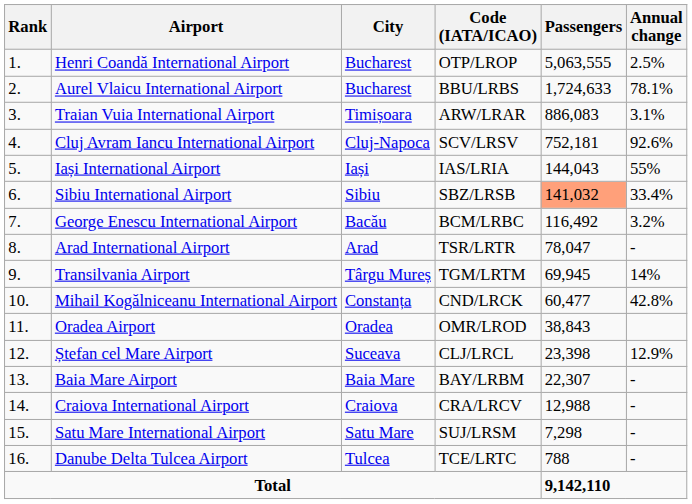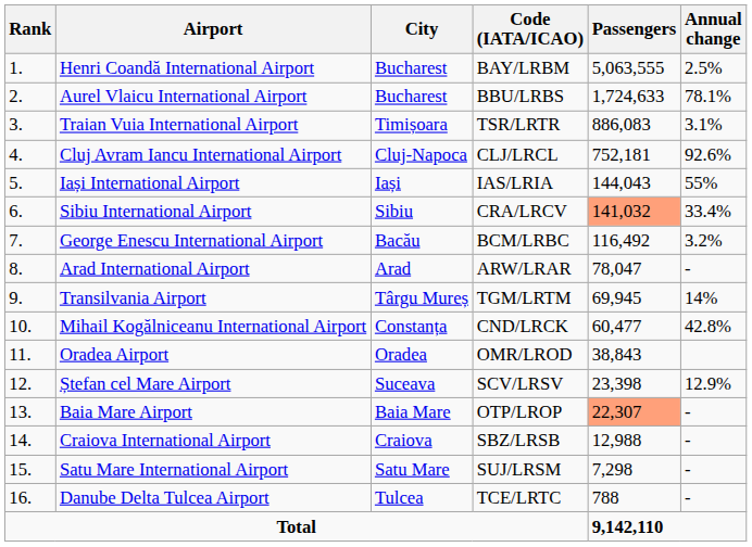Henri Coandă International Airport | Code (IATA/ICAO): OTP/LROP -> BAY/LRBM
Traian Vuia International Airport | Code (IATA/ICAO): ARW/LRAR -> TSR/LRTR
Cluj Avram Iancu International Airport | Code (IATA/ICAO): SCV/LRSV -> CLJ/LRCL
Sibiu International Airport | Code (IATA/ICAO): SBZ/LRSB -> CRA/LRCV
Arad International Airport | Code (IATA/ICAO): TSR/LRTR -> ARW/LRAR
Ștefan cel Mare Airport | Code (IATA/ICAO): CLJ/LRCL -> SCV/LRSV
Baia Mare Airport | Code (IATA/ICAO): BAY/LRBM -> OTP/LROP
Baia Mare Airport | Passengers: no background -> lightsalmon background
Craiova International Airport | Code (IATA/ICAO): CRA/LRCV -> SBZ/LRSB
